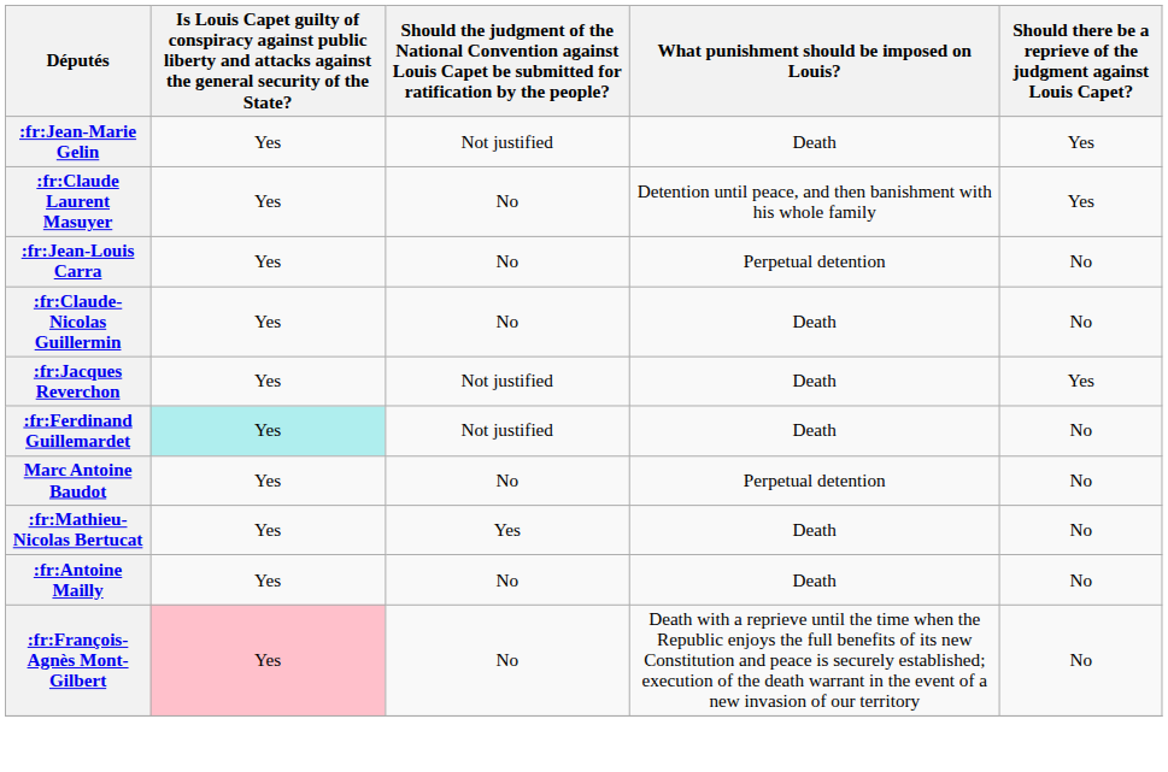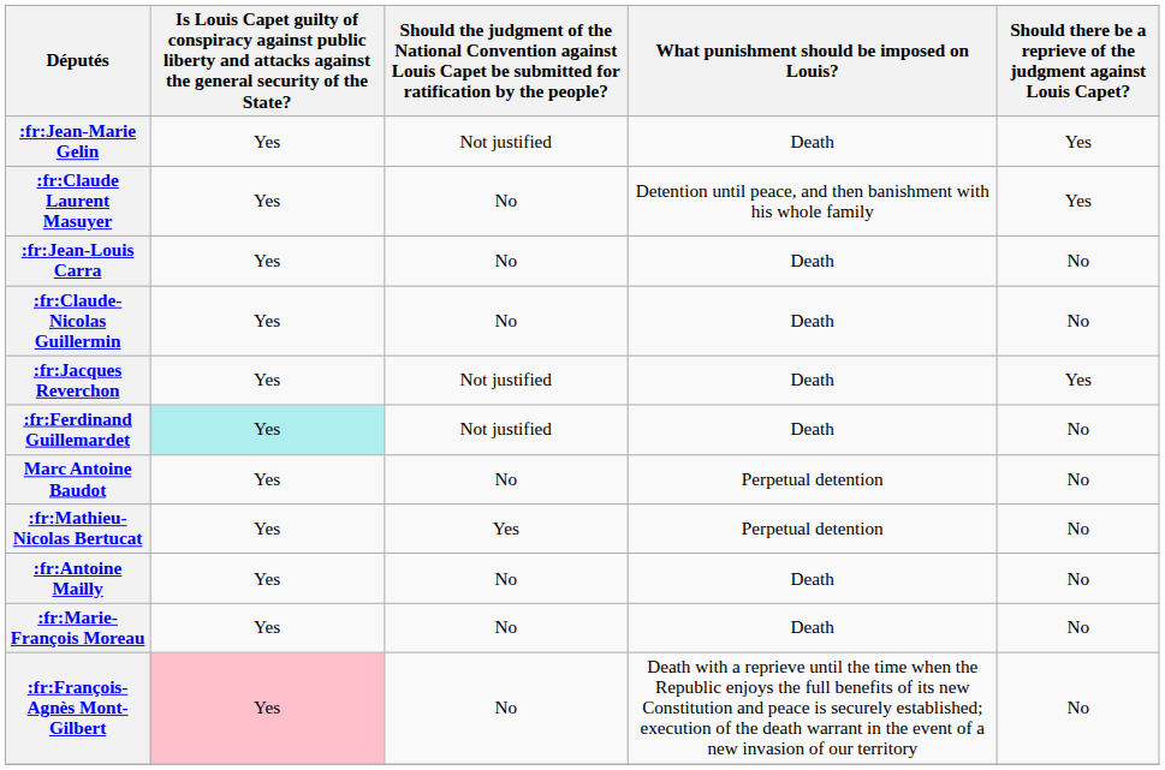:fr:Jean-Louis Carra | What punishment should be imposed on Louis?: Perpetual detention -> Death
:fr:Mathieu-Nicolas Bertucat | What punishment should be imposed on Louis?: Death -> Perpetual detention
+ row: :fr:Marie-François Moreau | Yes | No | Death | No
